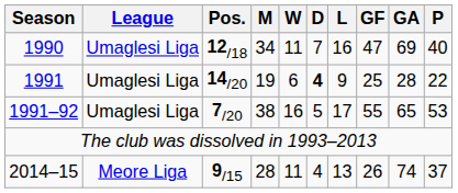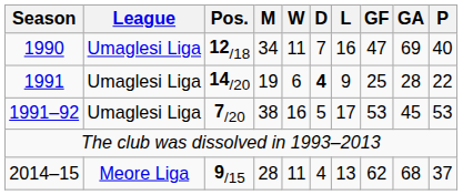1991–92 | GF: 55 -> 53
1991–92 | GA: 65 -> 45
2014–15 | GF: 26 -> 62
2014–15 | GA: 74 -> 68
